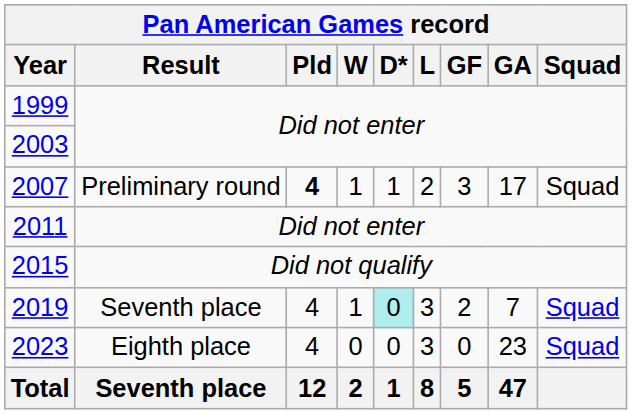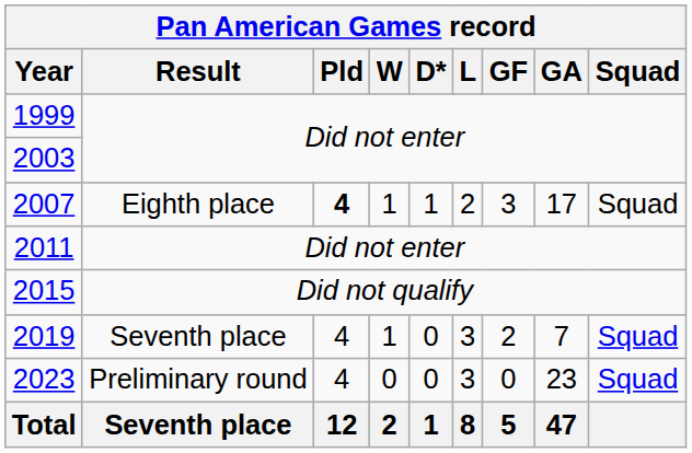2007 | Result: Preliminary round -> Eighth place
2019 | D*: paleturquoise background -> no background
2023 | Result: Eighth place -> Preliminary round
